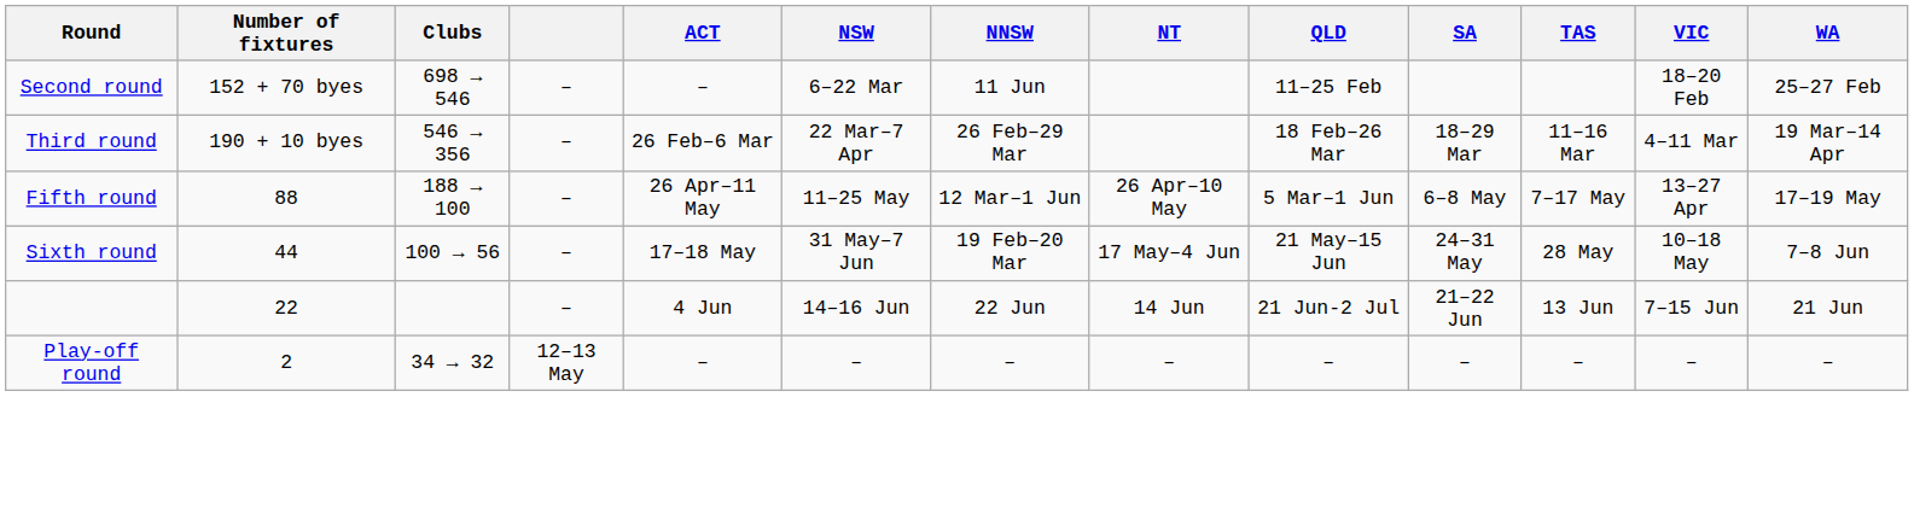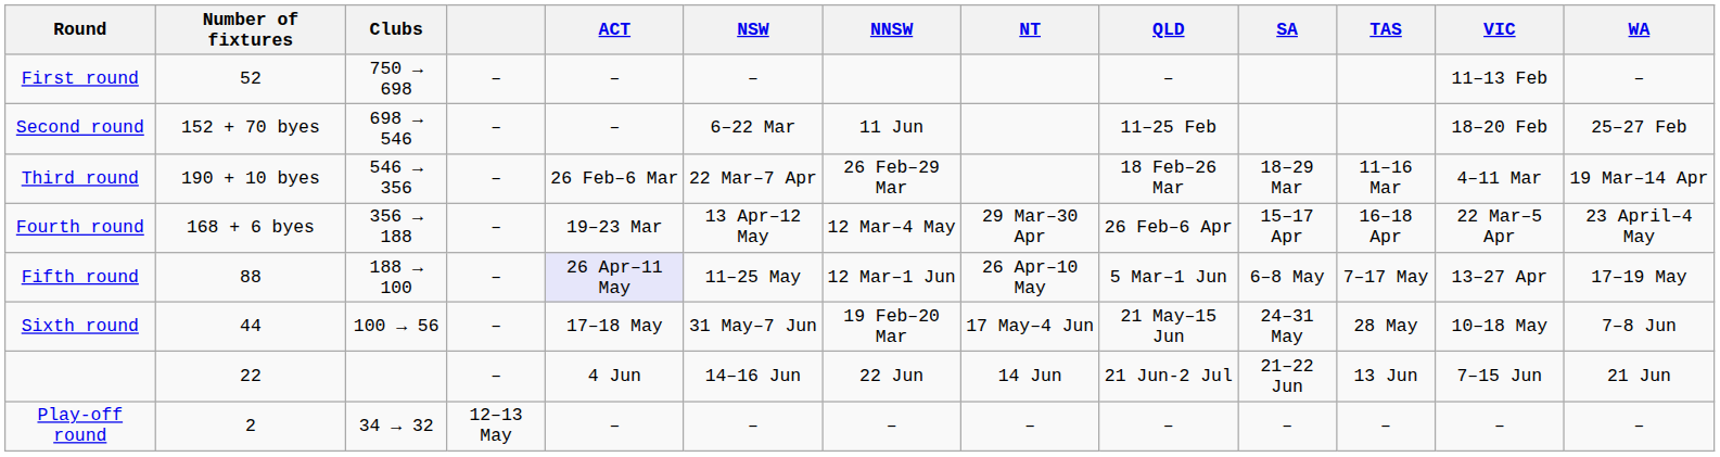+ row: First round | 52 | 750 → 698 | – | – | – | – | 11–13 Feb | –
+ row: Fourth round | 168 + 6 byes | 356 → 188 | – | 19–23 Mar | 13 Apr–12 May | 12 Mar–4 May | 29 Mar–30 Apr | 26 Feb–6 Apr | 15–17 Apr | 16–18 Apr | 22 Mar–5 Apr | 23 April–4 May
Fifth round | ACT: no background -> lavender background
